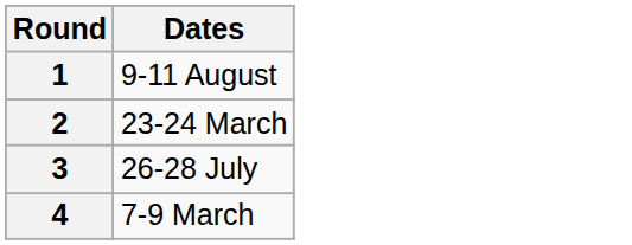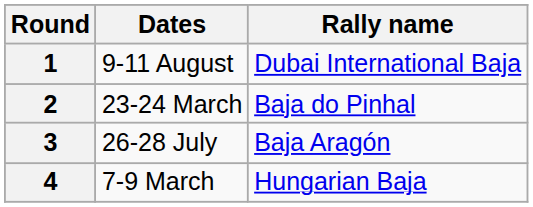+ column: Rally name | Dubai International Baja | Baja do Pinhal | Baja Aragón | Hungarian Baja
